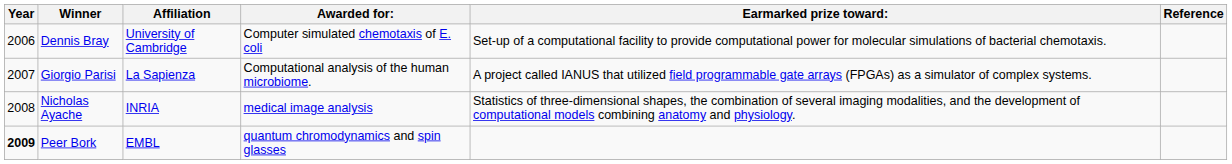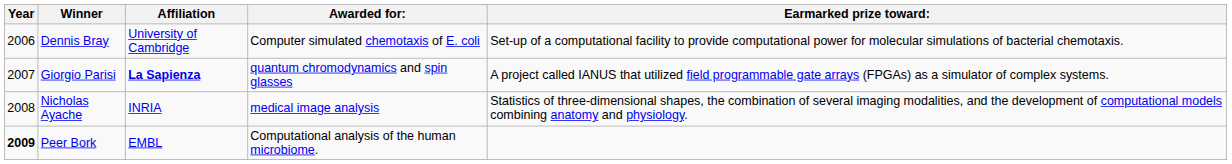- column: Reference
Giorgio Parisi | Affiliation: normal -> bold
Giorgio Parisi | Awarded for:: Computational analysis of the human microbiome. -> quantum chromodynamics and spin glasses
Peer Bork | Awarded for:: quantum chromodynamics and spin glasses -> Computational analysis of the human microbiome.
